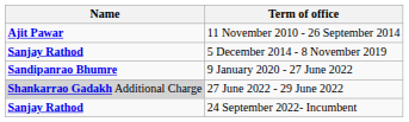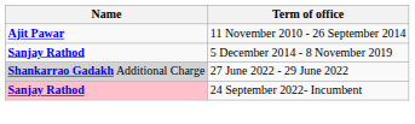- row: Sandipanrao Bhumre | 9 January 2020 - 27 June 2022
24 September 2022- Incumbent | Name: no background -> pink background
